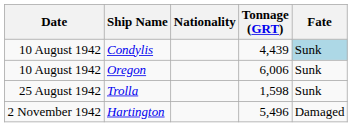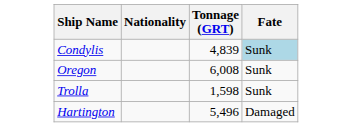- column: Date | 10 August 1942 | 10 August 1942 | 25 August 1942 | 2 November 1942
Condylis | Tonnage (GRT): 4,439 -> 4,839
Oregon | Tonnage (GRT): 6,006 -> 6,008
